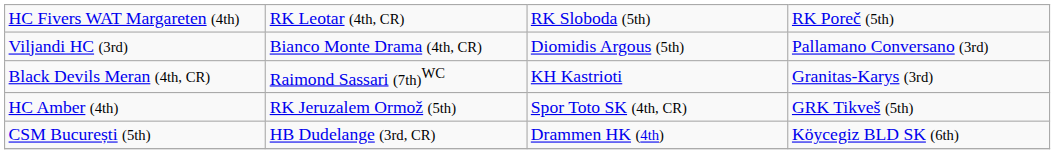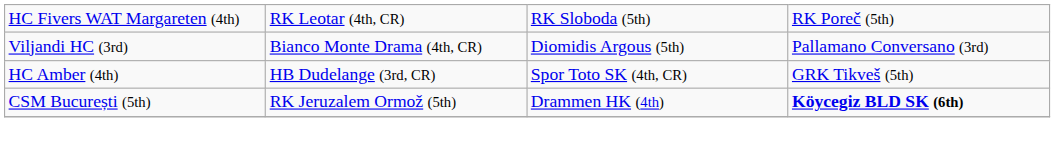- row: Black Devils Meran (4th, CR) | Raimond Sassari (7th)WC | KH Kastrioti | Granitas-Karys (3rd)
HC Amber (4th) | column 2: RK Jeruzalem Ormož (5th) -> HB Dudelange (3rd, CR)
CSM București (5th) | column 2: HB Dudelange (3rd, CR) -> RK Jeruzalem Ormož (5th)
CSM București (5th) | column 4: normal -> bold
